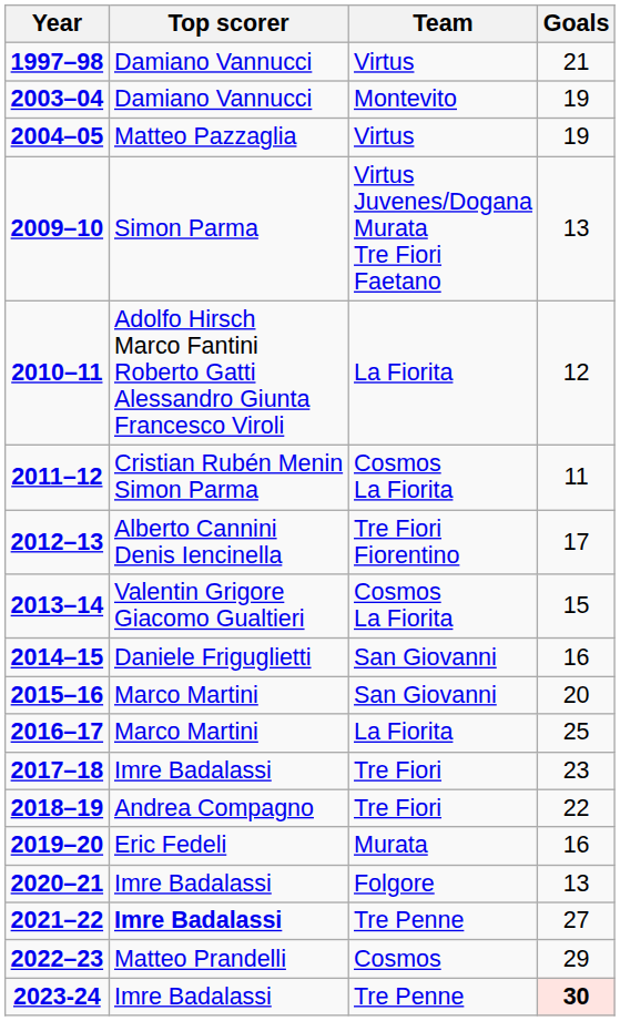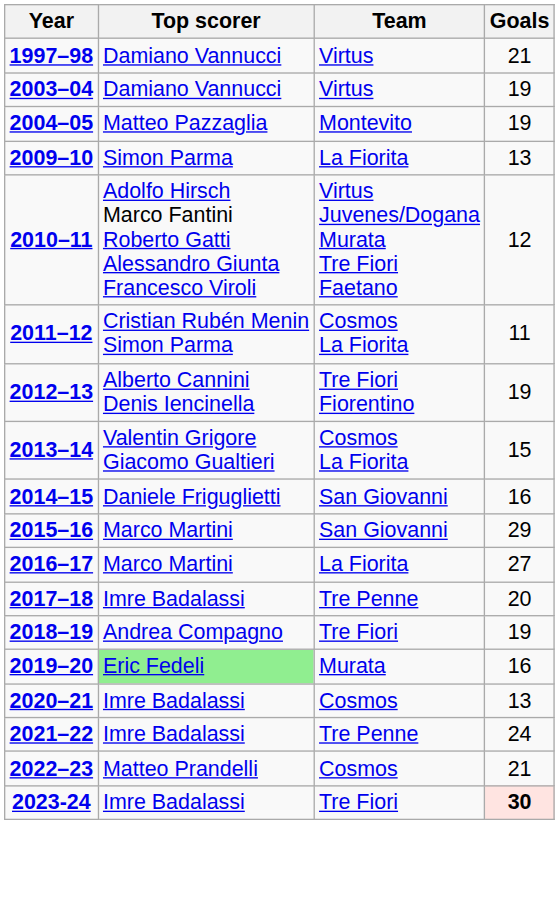2003–04 | Team: Montevito -> Virtus
2004–05 | Team: Virtus -> Montevito
2009–10 | Team: Virtus Juvenes/Dogana Murata Tre Fiori Faetano -> La Fiorita
2010–11 | Team: La Fiorita -> Virtus Juvenes/Dogana Murata Tre Fiori Faetano
2012–13 | Goals: 17 -> 19
2015–16 | Goals: 20 -> 29
2016–17 | Goals: 25 -> 27
2017–18 | Team: Tre Fiori -> Tre Penne
2017–18 | Goals: 23 -> 20
2018–19 | Goals: 22 -> 19
2019–20 | Top scorer: no background -> lightgreen background
2020–21 | Team: Folgore -> Cosmos
2021–22 | Top scorer: bold -> normal
2021–22 | Goals: 27 -> 24
2022–23 | Goals: 29 -> 21
2023-24 | Team: Tre Penne -> Tre Fiori
